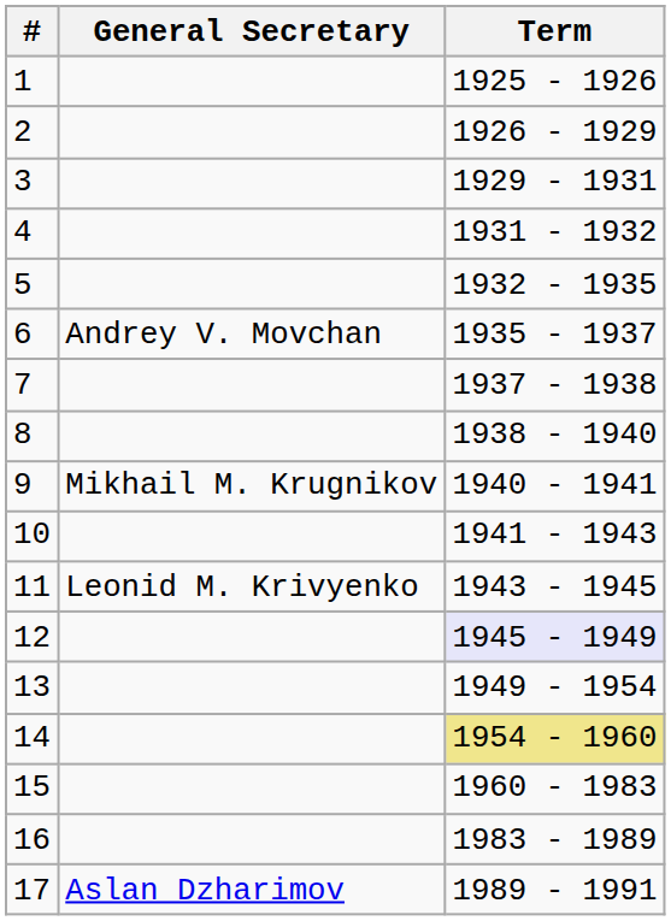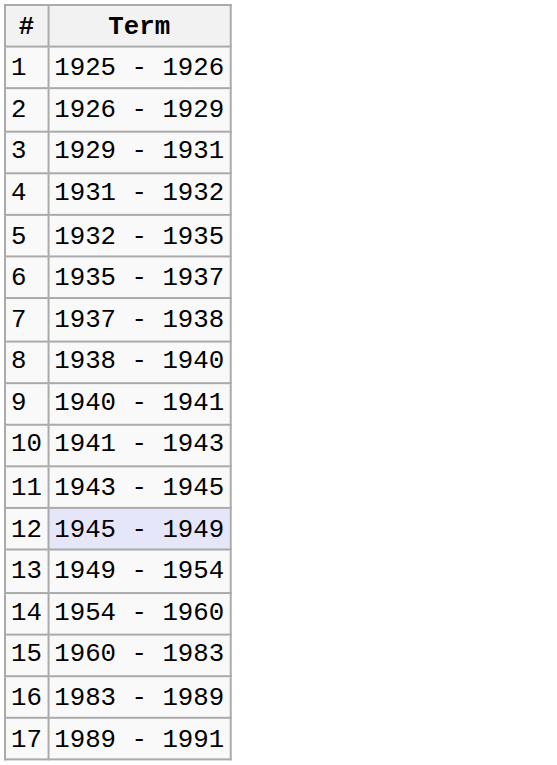- column: General Secretary | Andrey V. Movchan | Mikhail M. Krugnikov | Leonid M. Krivyenko | Aslan Dzharimov
14 | Term: khaki background -> no background
